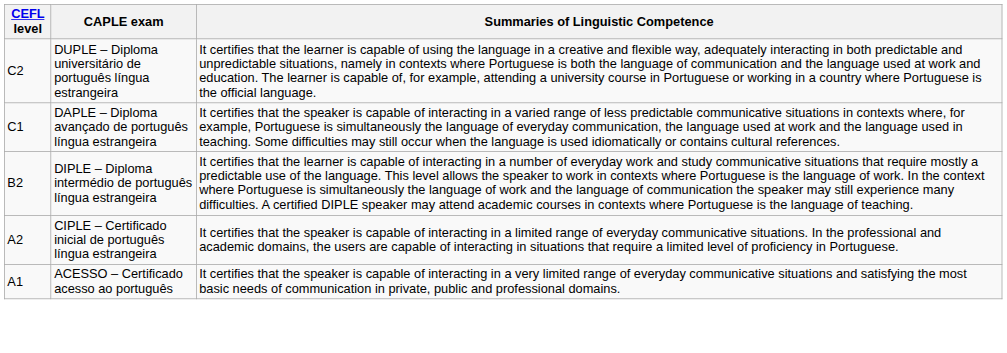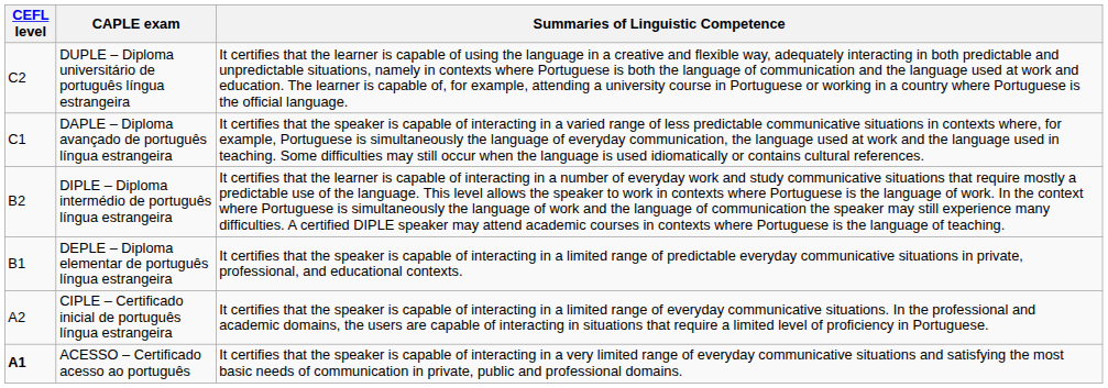+ row: B1 | DEPLE – Diploma elementar de português língua estrangeira | It certifies that the speaker is capable of interacting in a limited range of predictable everyday communicative situations in private, professional, and educational contexts.
ACESSO – Certificado acesso ao português | CEFL level: normal -> bold
